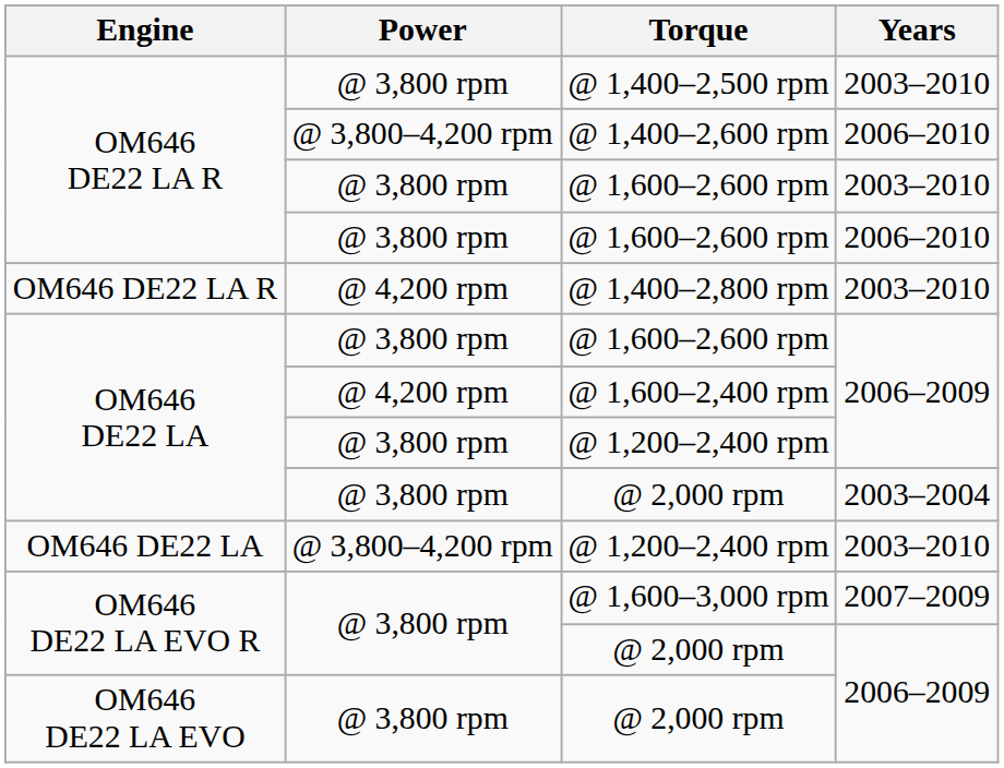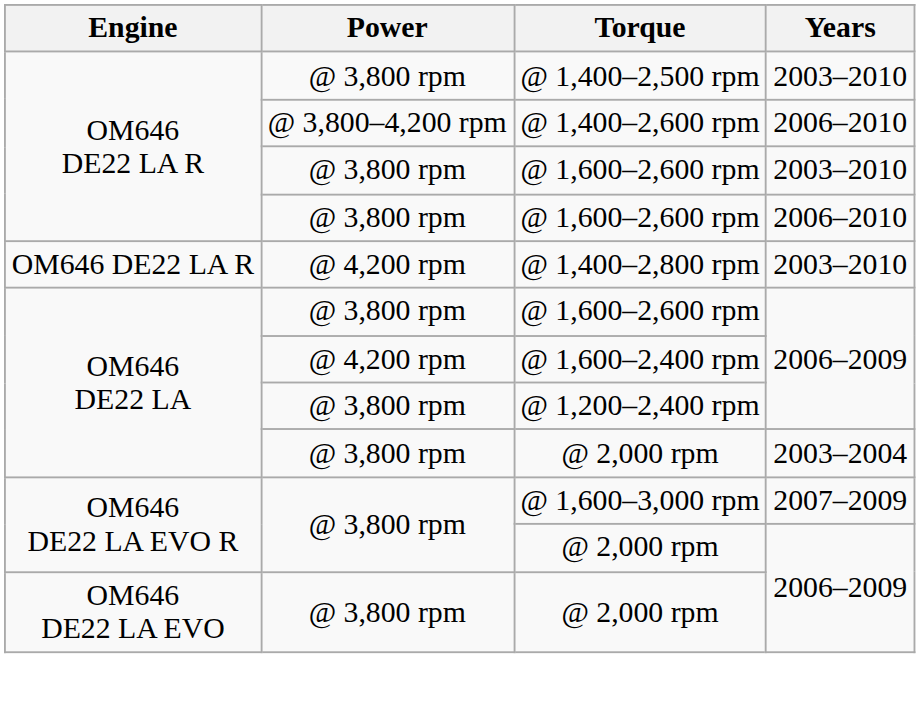- row: OM646 DE22 LA | @ 3,800–4,200 rpm | @ 1,200–2,400 rpm | 2003–2010
